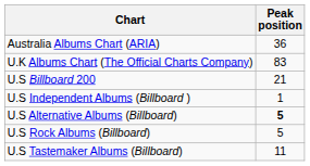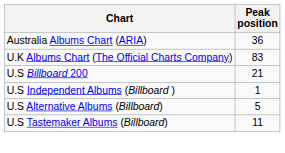U.S Alternative Albums (Billboard) | Peak position: bold -> normal
- row: U.S Rock Albums (Billboard) | 5
